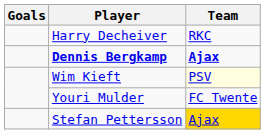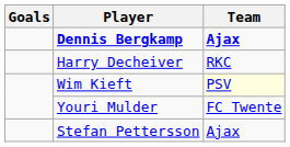rows swapped: Dennis Bergkamp <-> Harry Decheiver
Stefan Pettersson | Team: gold background -> no background
